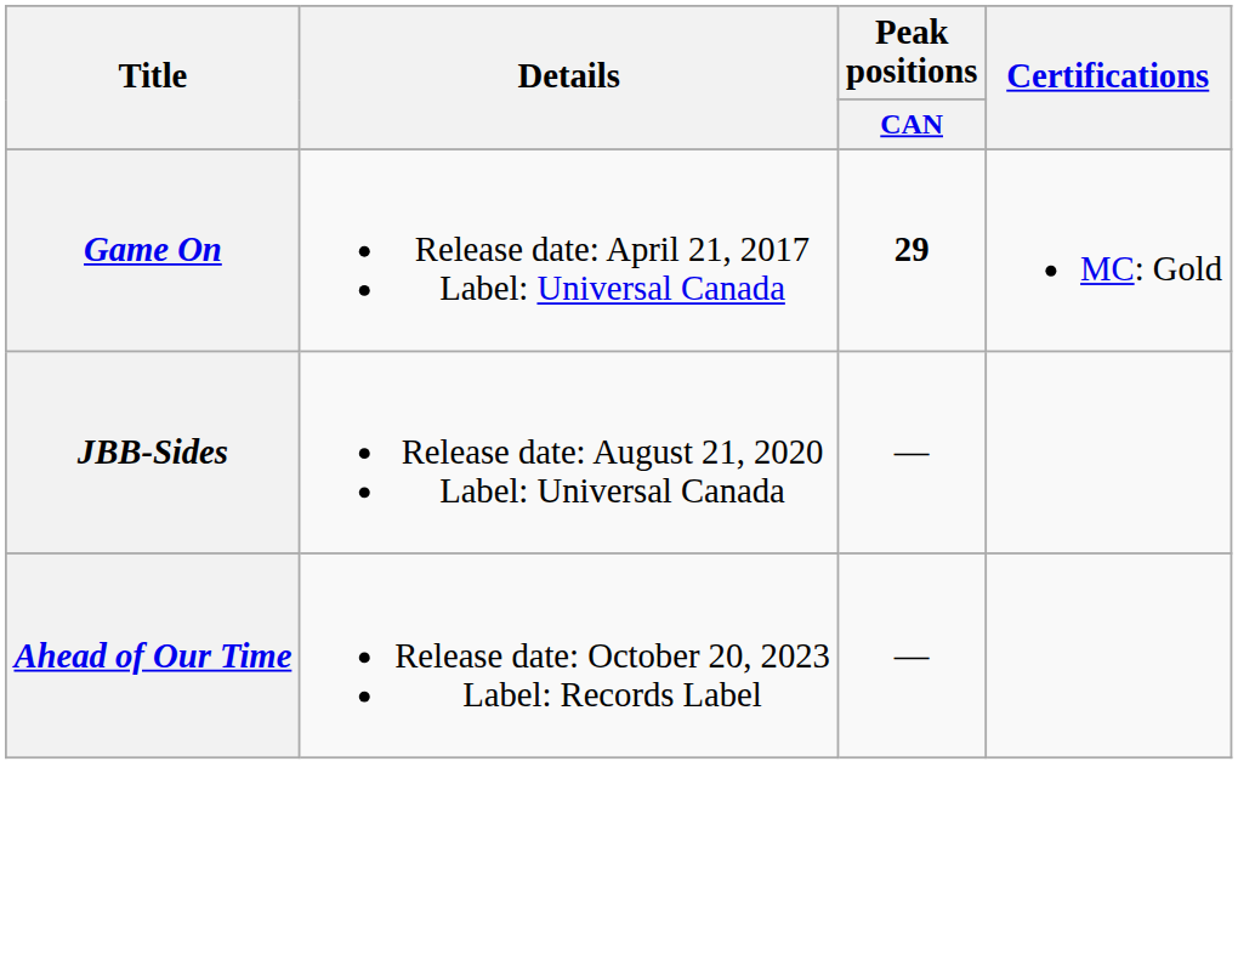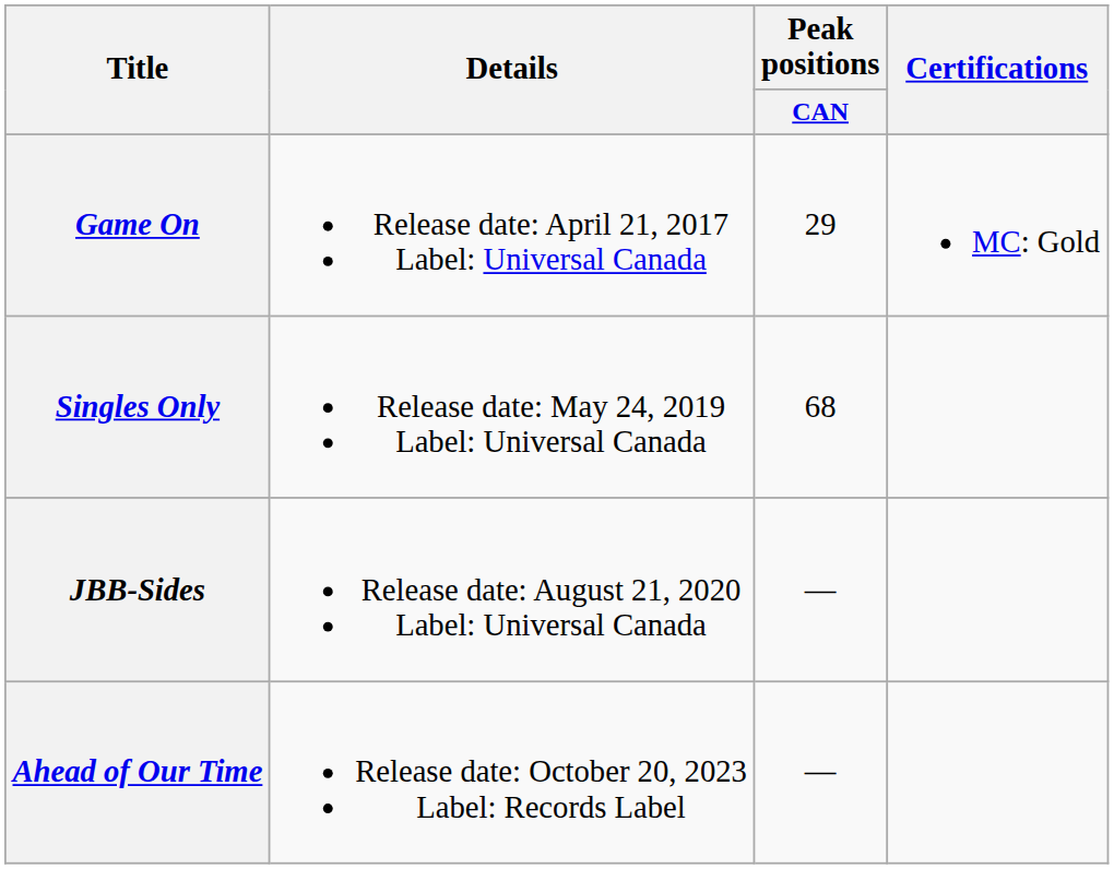Game On | Peak positions / CAN: bold -> normal
+ row: Singles Only | Release date: May 24, 2019 Label: Universal Canada | 68
